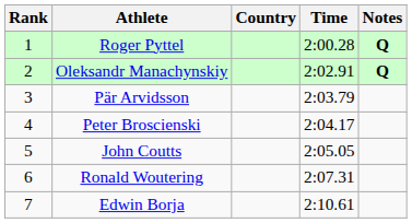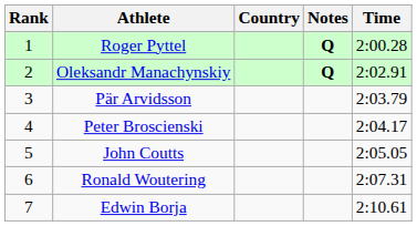columns swapped: Time <-> Notes
